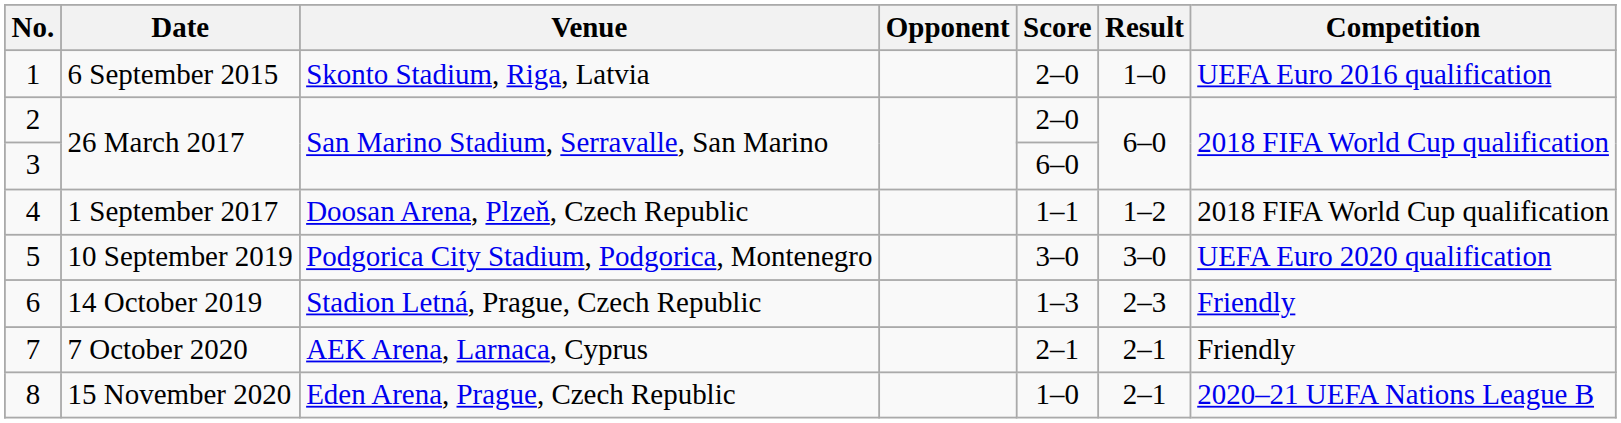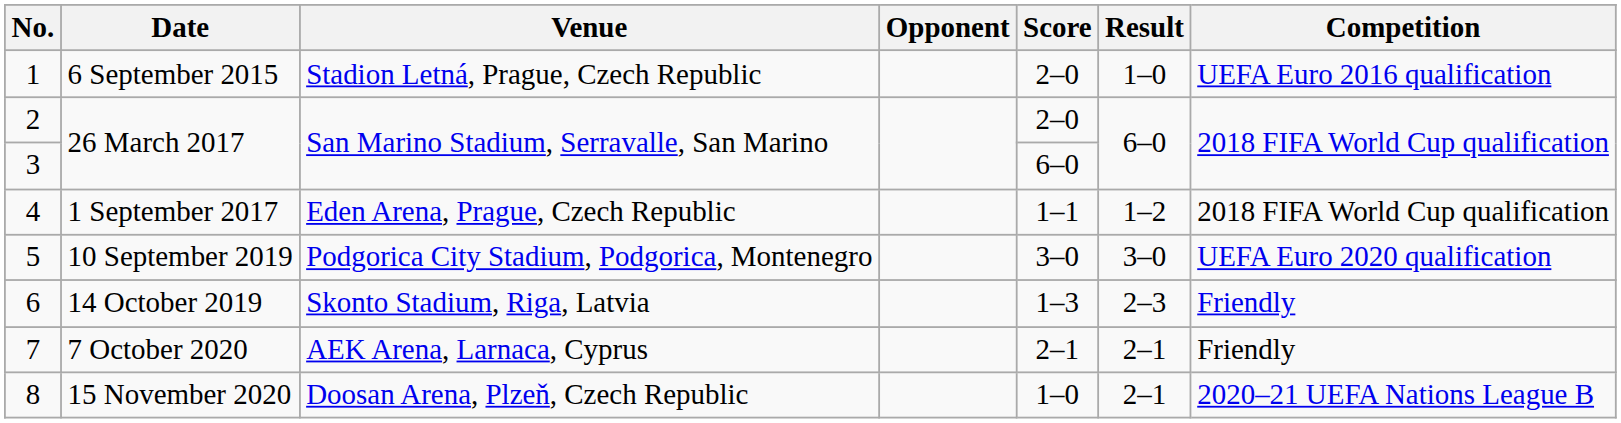1 | Venue: Skonto Stadium, Riga, Latvia -> Stadion Letná, Prague, Czech Republic
4 | Venue: Doosan Arena, Plzeň, Czech Republic -> Eden Arena, Prague, Czech Republic
6 | Venue: Stadion Letná, Prague, Czech Republic -> Skonto Stadium, Riga, Latvia
8 | Venue: Eden Arena, Prague, Czech Republic -> Doosan Arena, Plzeň, Czech Republic
